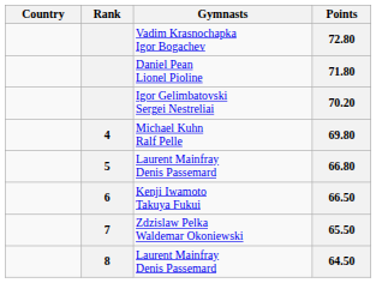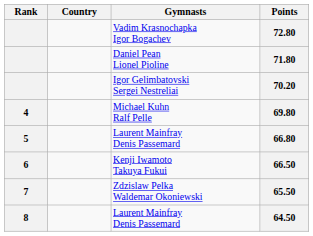columns swapped: Rank <-> Country
